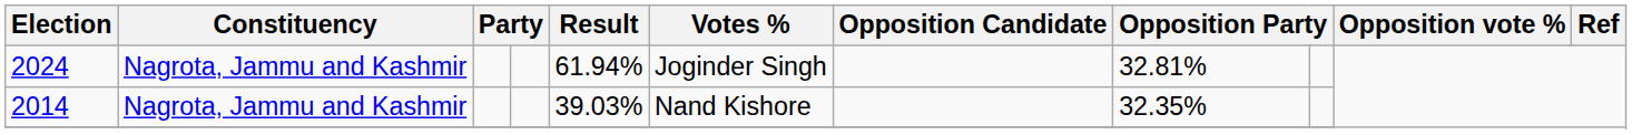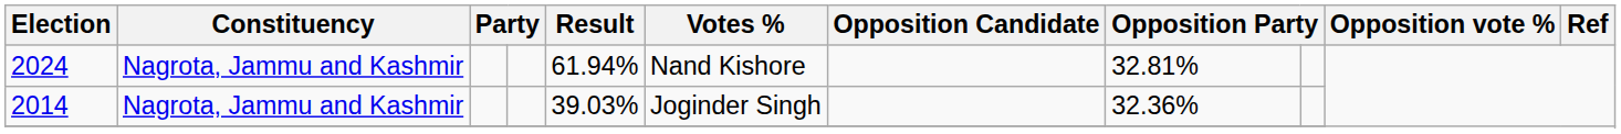2024 | Votes %: Joginder Singh -> Nand Kishore
2014 | Votes %: Nand Kishore -> Joginder Singh
2014 | column 8: 32.35% -> 32.36%
